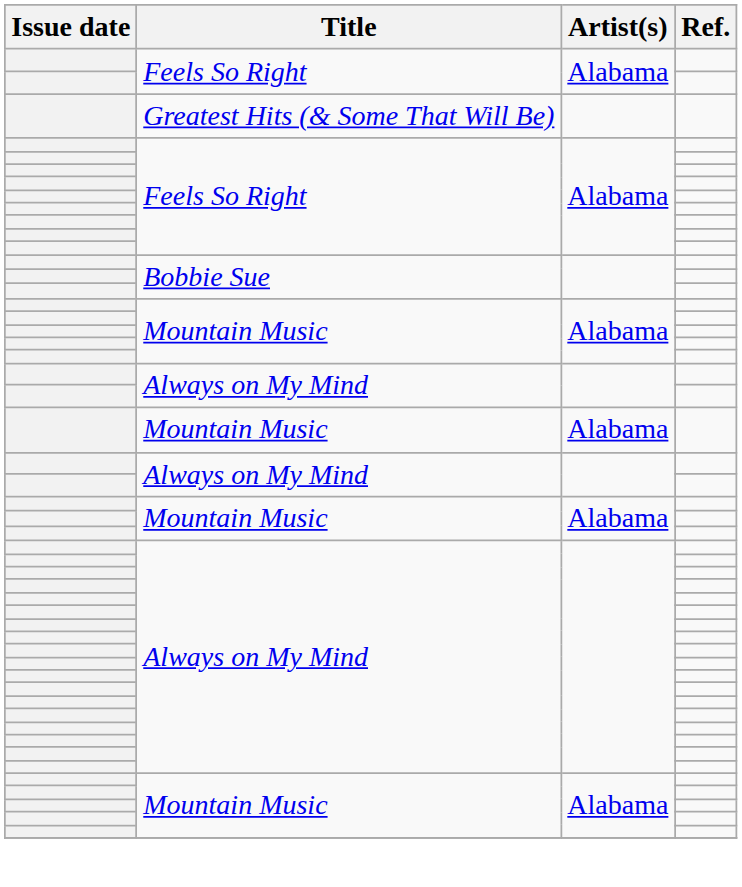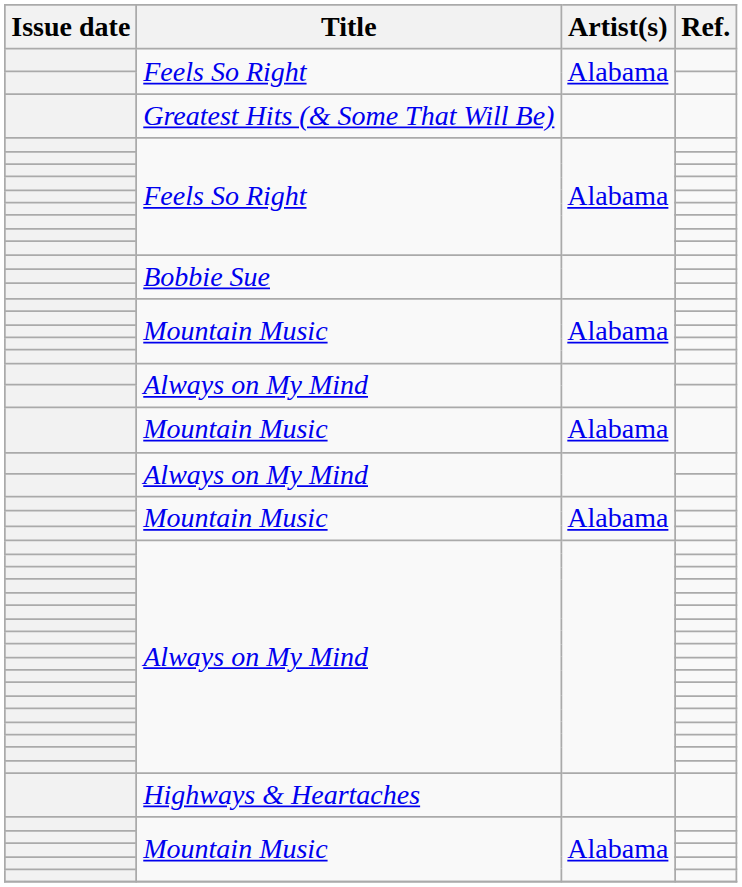+ row: Highways & Heartaches
